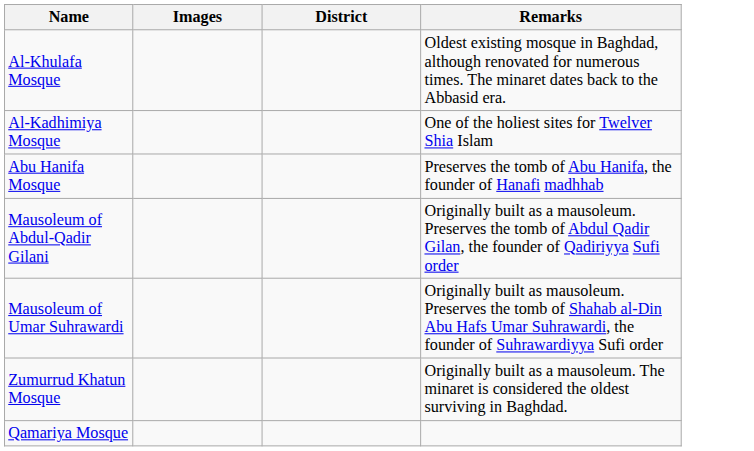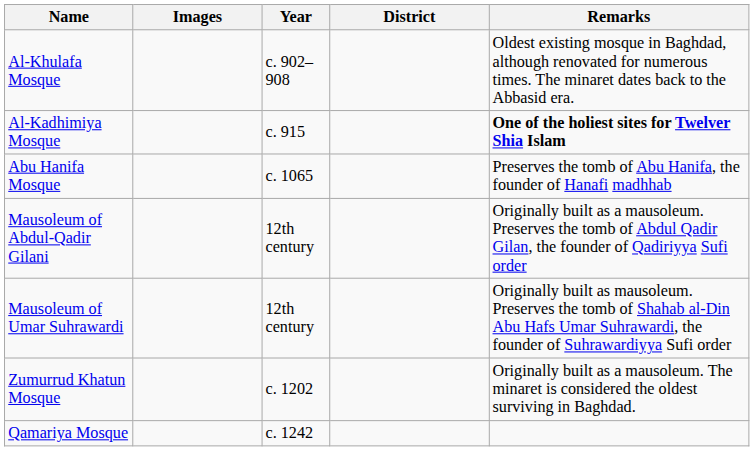+ column: Year | c. 902–908 | c. 915 | c. 1065 | 12th century | 12th century | c. 1202 | c. 1242
Al-Kadhimiya Mosque | Remarks: normal -> bold
